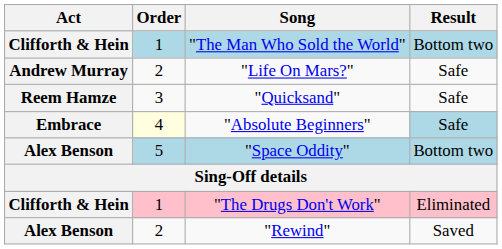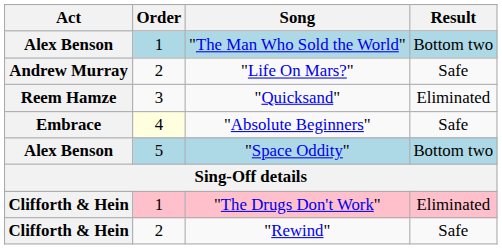"The Man Who Sold the World" | Act: Clifforth & Hein -> Alex Benson
"Quicksand" | Result: Safe -> Eliminated
"Absolute Beginners" | Result: lightblue background -> no background
"Rewind" | Act: Alex Benson -> Clifforth & Hein
"Rewind" | Result: Saved -> Safe
